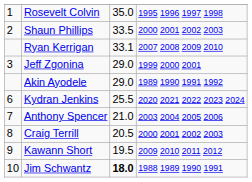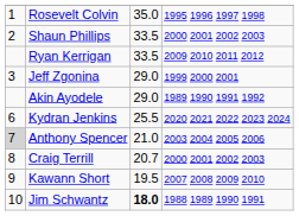Ryan Kerrigan | column 3: 33.1 -> 33.5
Ryan Kerrigan | column 4: 2007 2008 2009 2010 -> 2009 2010 2011 2012
Anthony Spencer | column 1: no background -> lightgrey background
Craig Terrill | column 3: 20.5 -> 20.7
Kawann Short | column 4: 2009 2010 2011 2012 -> 2007 2008 2009 2010
